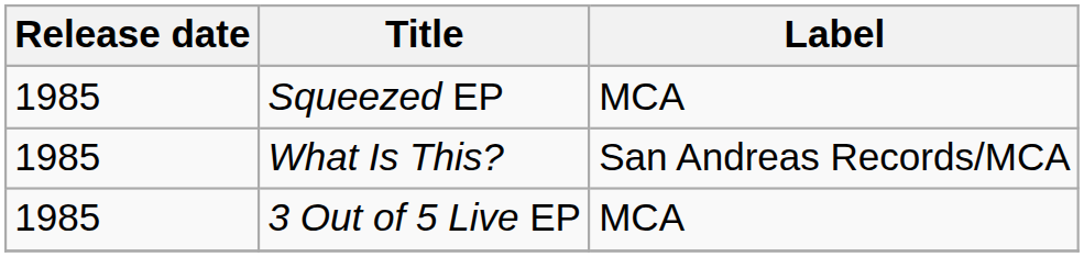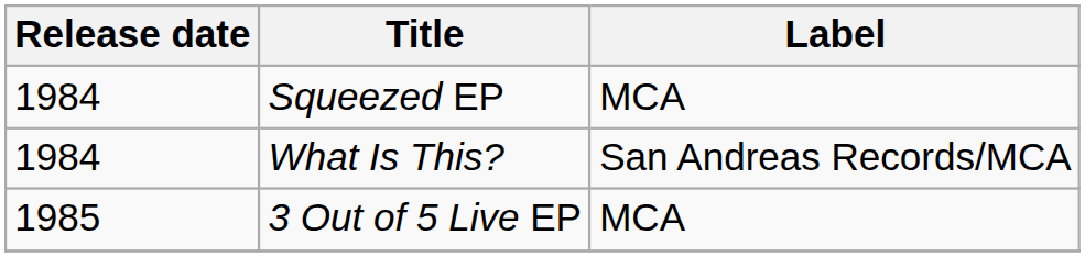Squeezed EP | Release date: 1985 -> 1984
What Is This? | Release date: 1985 -> 1984
